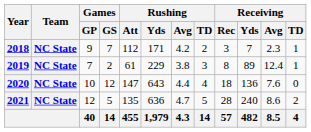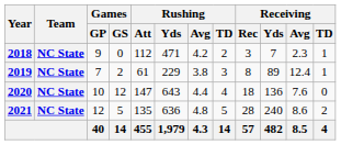2018 | Games / GS: 7 -> 0
2018 | Rushing / Yds: 171 -> 471
2021 | Rushing / Avg: 4.7 -> 4.8
